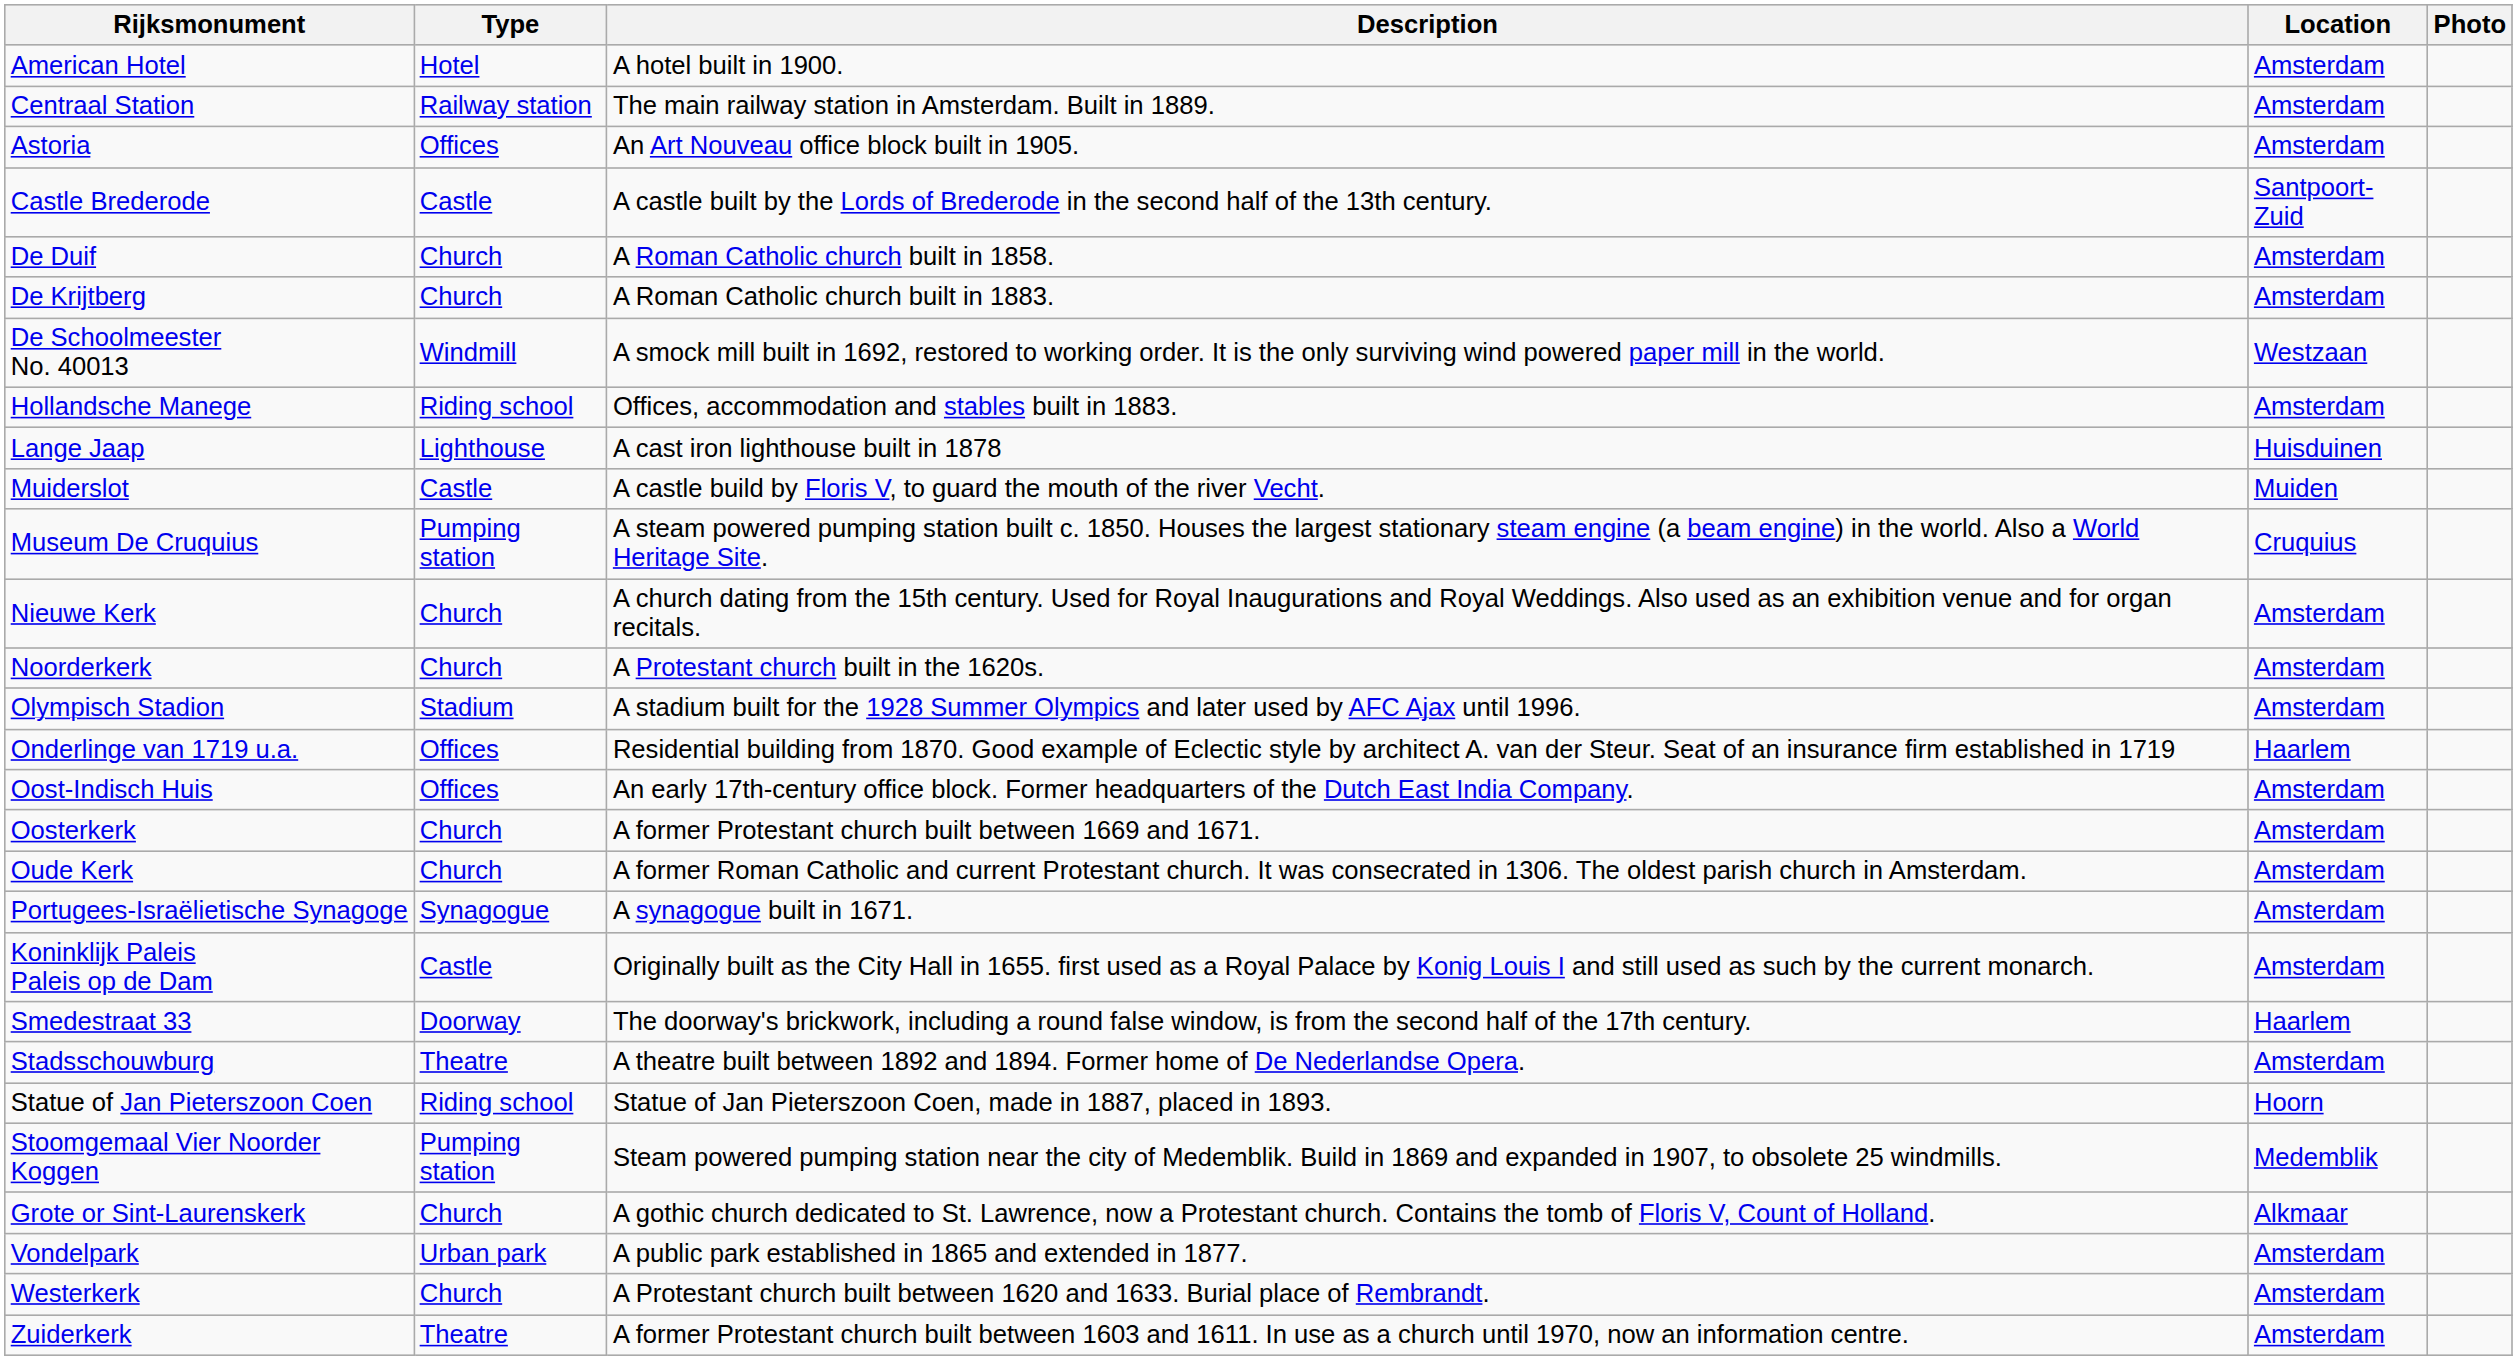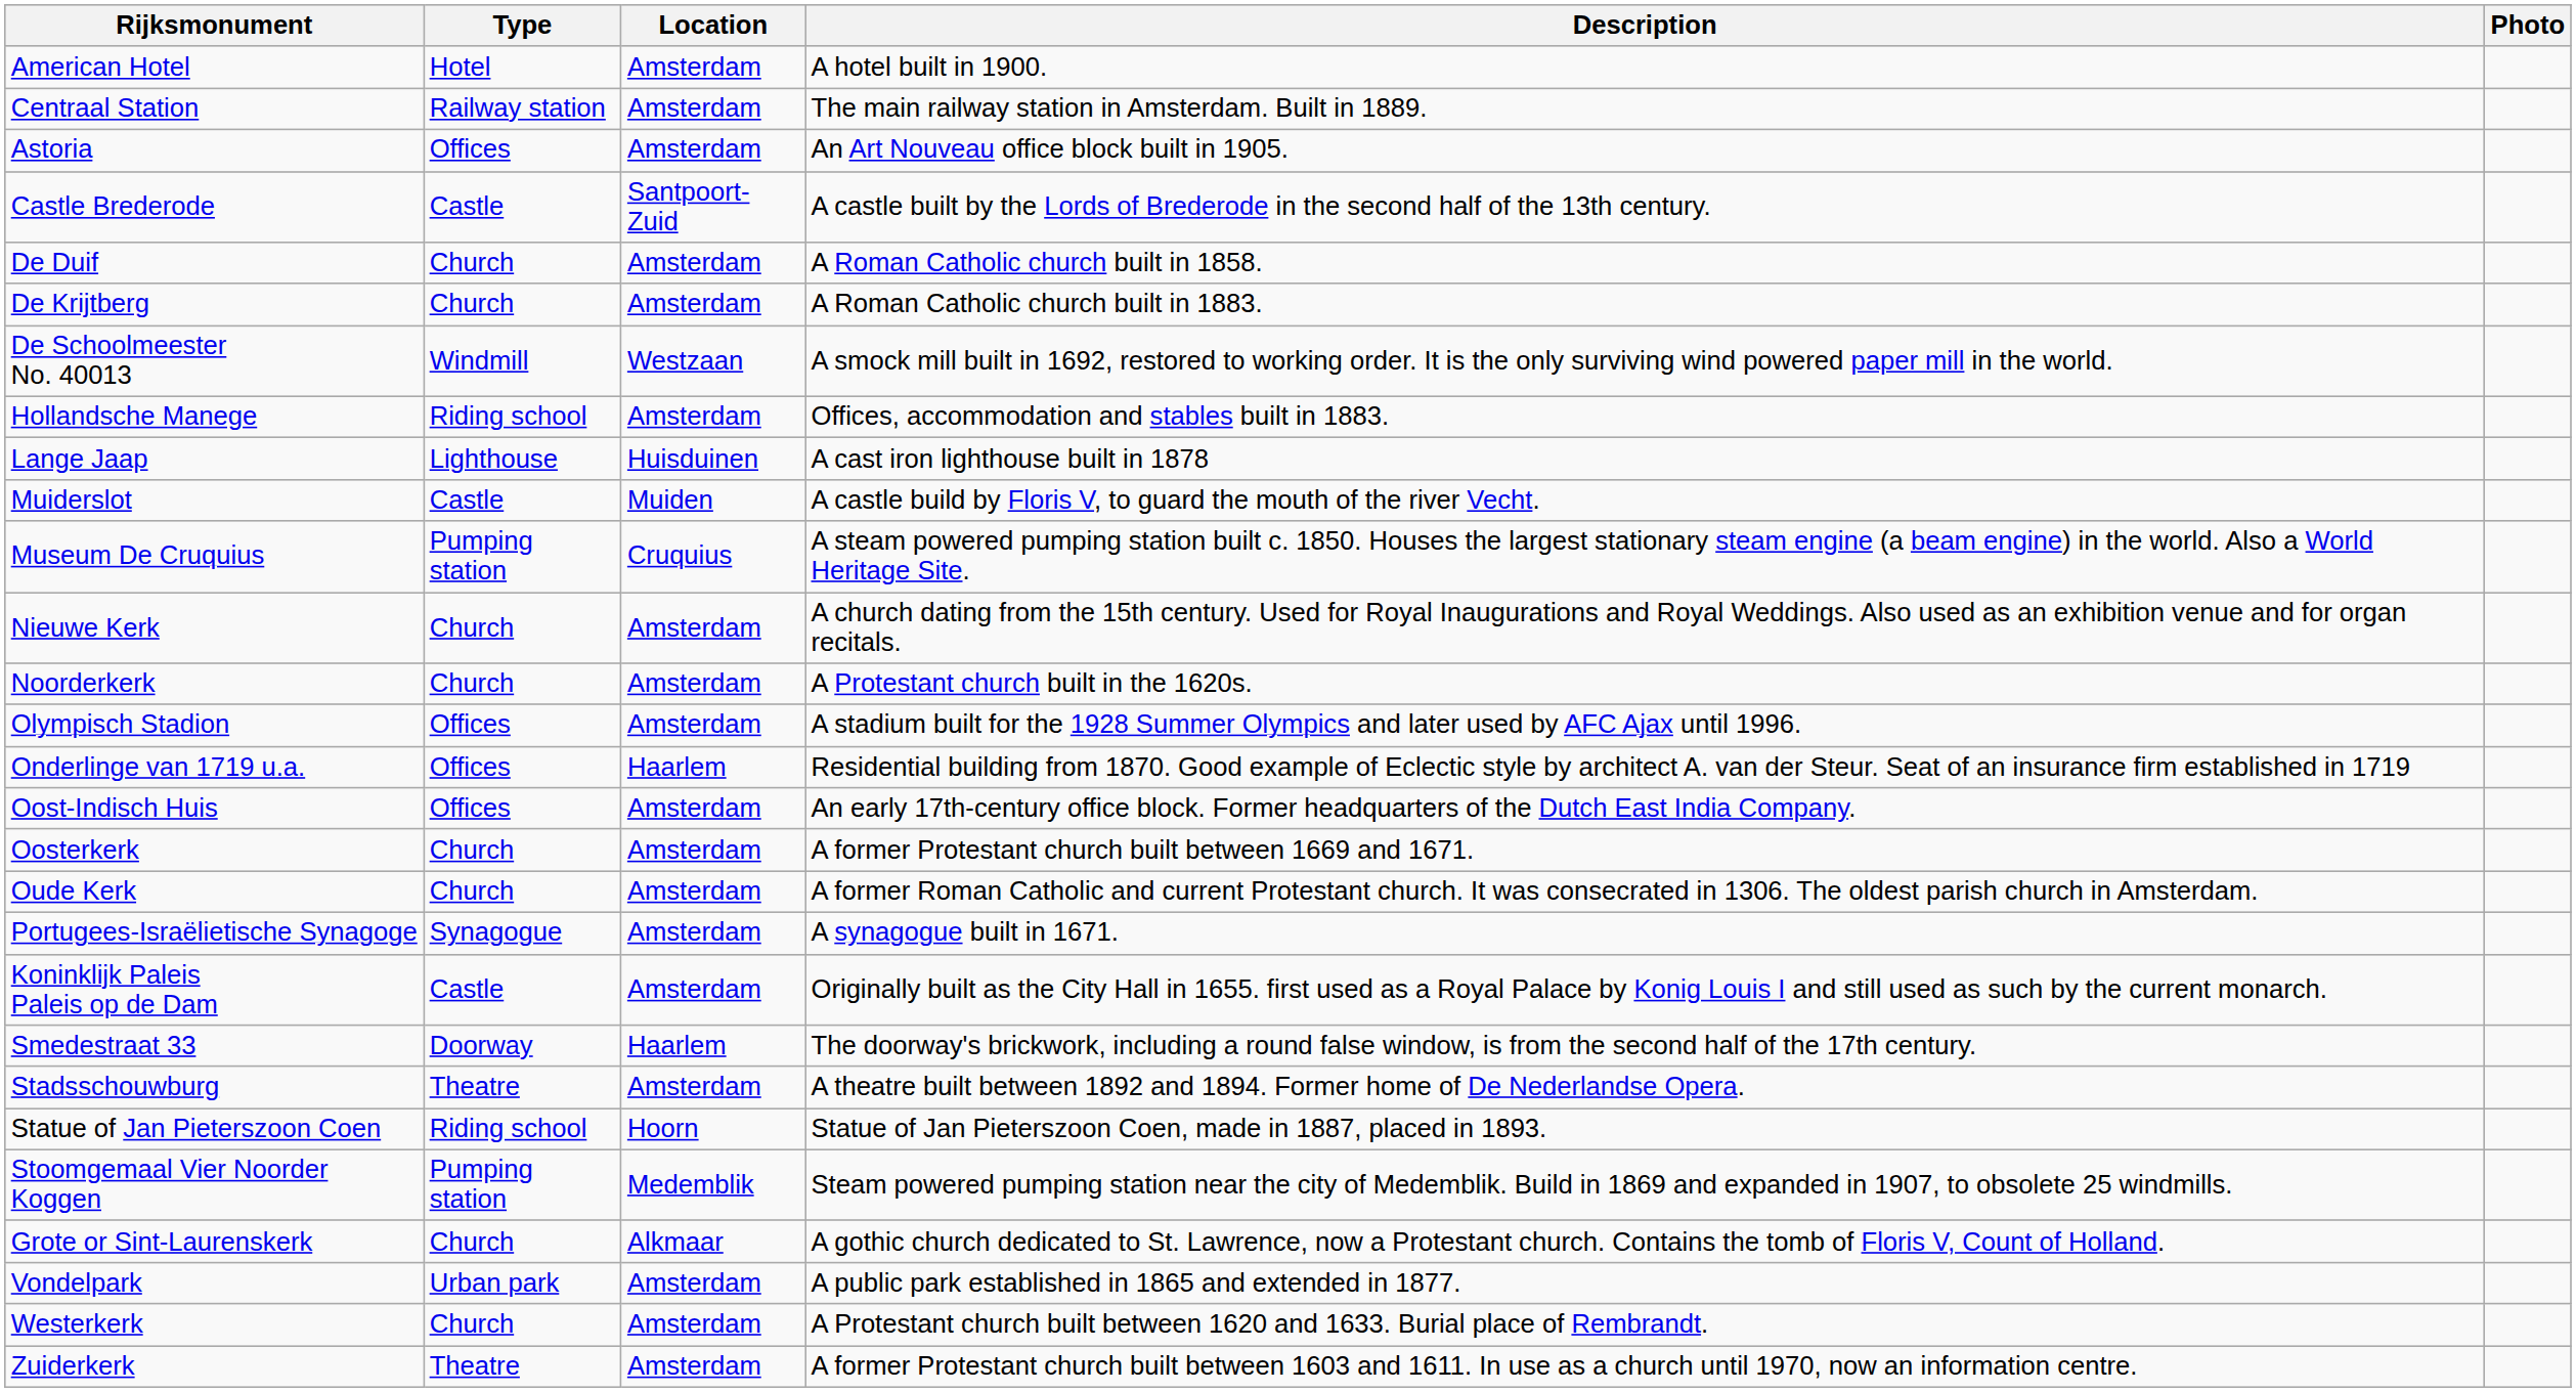columns swapped: Location <-> Description
Olympisch Stadion | Type: Stadium -> Offices
